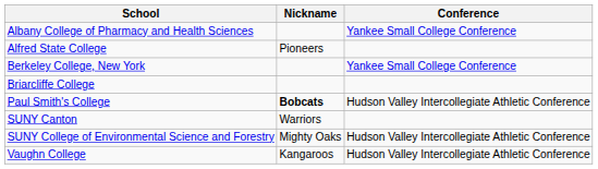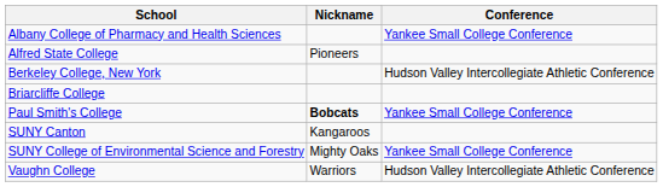Berkeley College, New York | Conference: Yankee Small College Conference -> Hudson Valley Intercollegiate Athletic Conference
Paul Smith's College | Conference: Hudson Valley Intercollegiate Athletic Conference -> Yankee Small College Conference
SUNY Canton | Nickname: Warriors -> Kangaroos
SUNY College of Environmental Science and Forestry | Conference: Hudson Valley Intercollegiate Athletic Conference -> Yankee Small College Conference
Vaughn College | Nickname: Kangaroos -> Warriors
